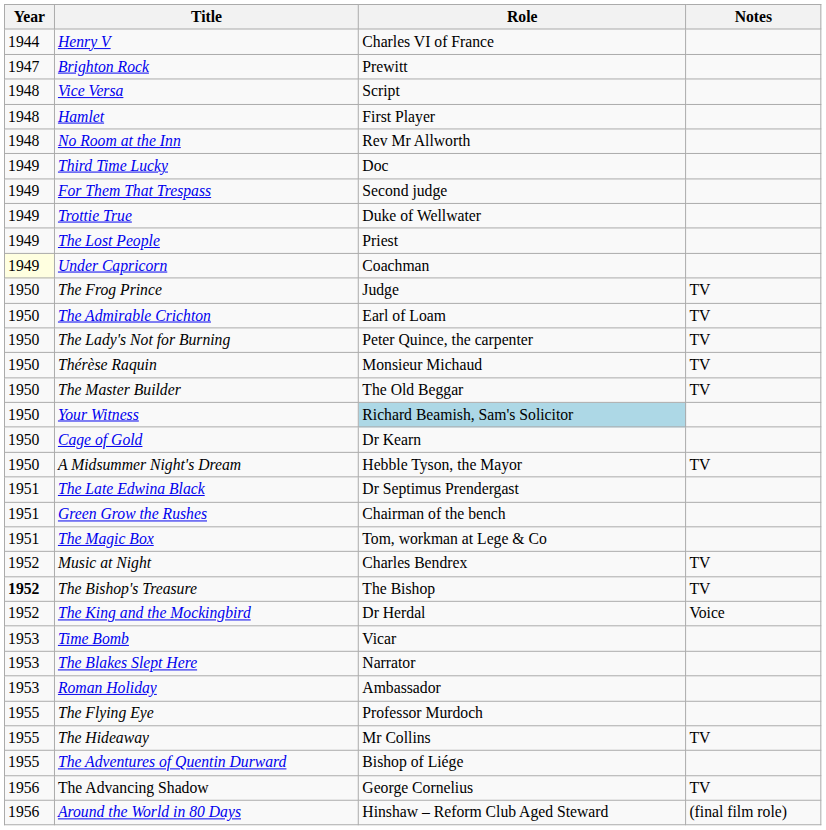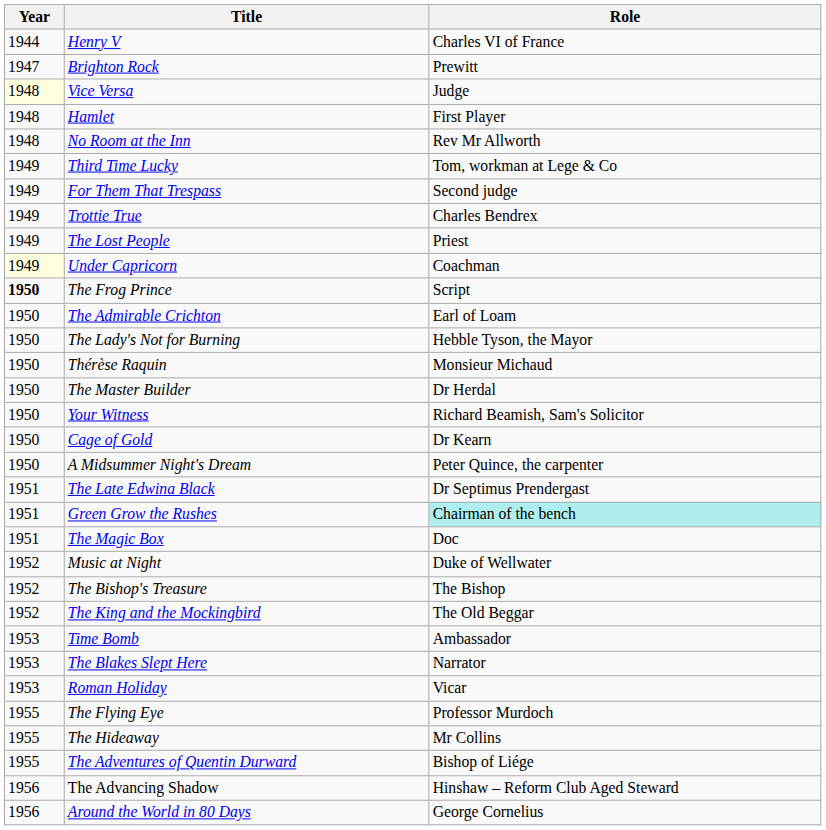- column: Notes | TV | TV | TV | TV | TV | TV | TV | TV | Voice | TV | TV | (final film role)
Vice Versa | Year: no background -> lightyellow background
Vice Versa | Role: Script -> Judge
Third Time Lucky | Role: Doc -> Tom, workman at Lege & Co
Trottie True | Role: Duke of Wellwater -> Charles Bendrex
The Frog Prince | Year: normal -> bold
The Frog Prince | Role: Judge -> Script
The Lady's Not for Burning | Role: Peter Quince, the carpenter -> Hebble Tyson, the Mayor
The Master Builder | Role: The Old Beggar -> Dr Herdal
Your Witness | Role: lightblue background -> no background
A Midsummer Night's Dream | Role: Hebble Tyson, the Mayor -> Peter Quince, the carpenter
Green Grow the Rushes | Role: no background -> paleturquoise background
The Magic Box | Role: Tom, workman at Lege & Co -> Doc
Music at Night | Role: Charles Bendrex -> Duke of Wellwater
The Bishop's Treasure | Year: bold -> normal
The King and the Mockingbird | Role: Dr Herdal -> The Old Beggar
Time Bomb | Role: Vicar -> Ambassador
Roman Holiday | Role: Ambassador -> Vicar
The Advancing Shadow | Role: George Cornelius -> Hinshaw – Reform Club Aged Steward
Around the World in 80 Days | Role: Hinshaw – Reform Club Aged Steward -> George Cornelius
